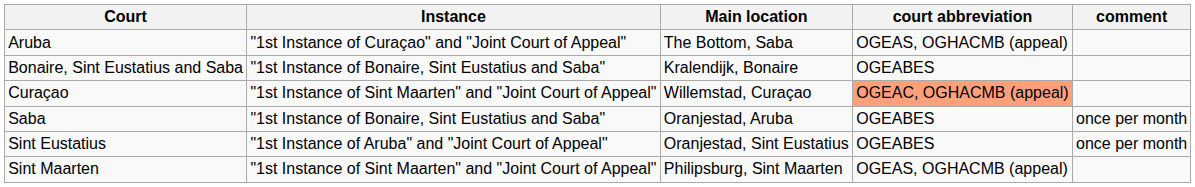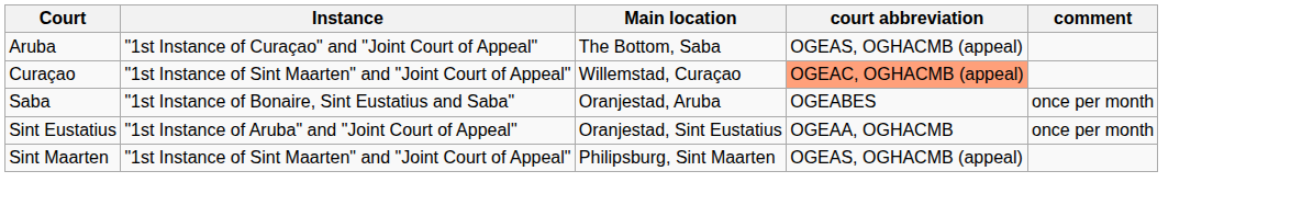- row: Bonaire, Sint Eustatius and Saba | "1st Instance of Bonaire, Sint Eustatius and Saba" | Kralendijk, Bonaire | OGEABES
Sint Eustatius | court abbreviation: OGEABES -> OGEAA, OGHACMB
